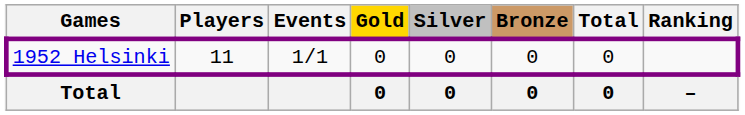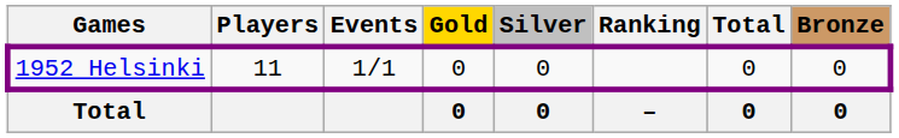columns swapped: Bronze <-> Ranking
